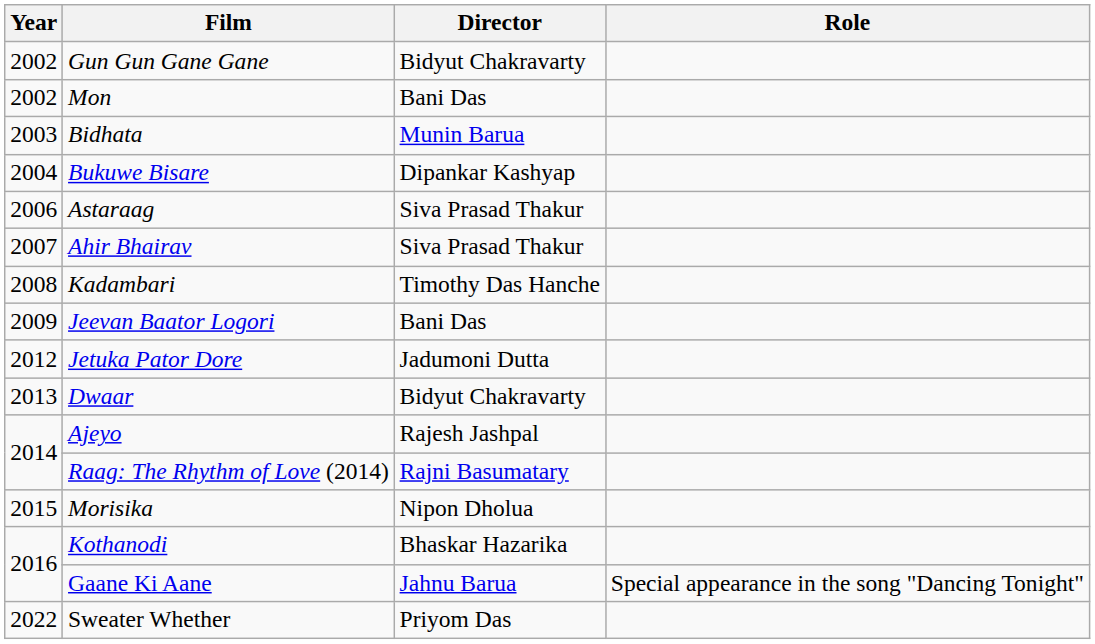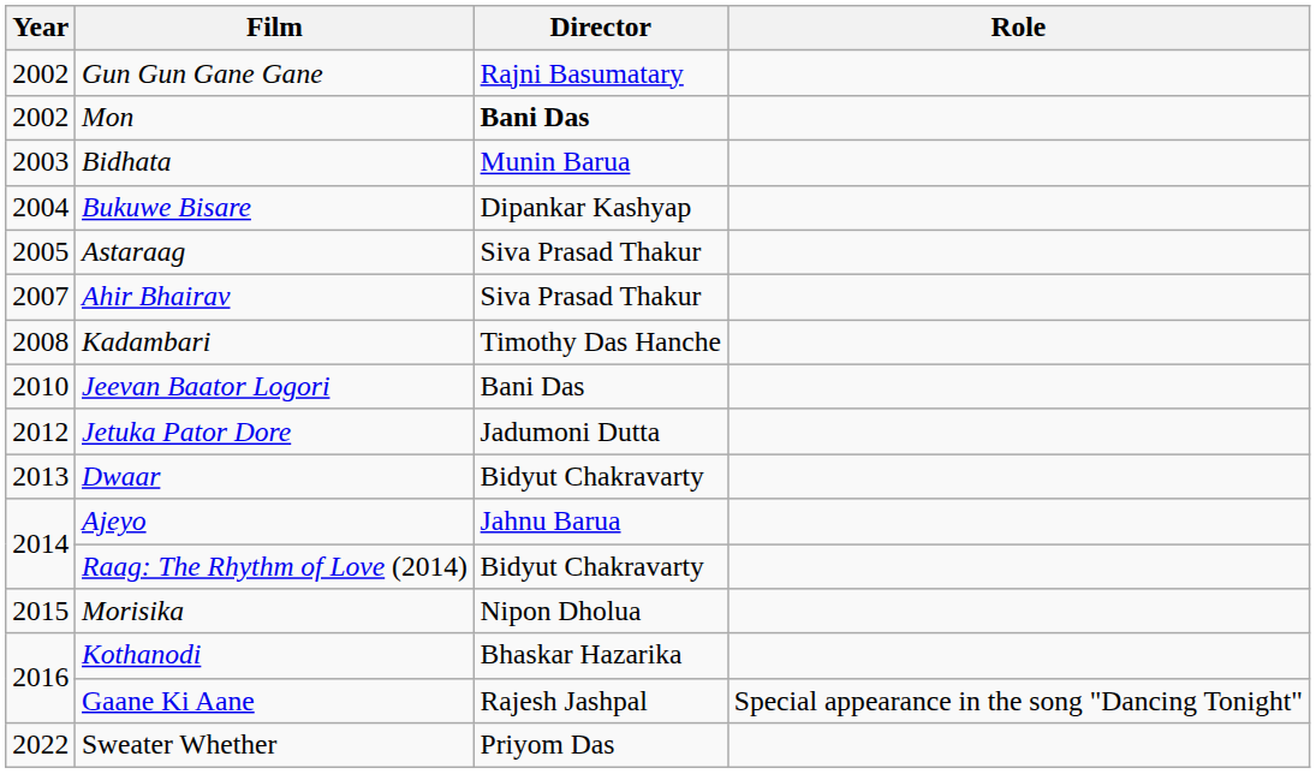Gun Gun Gane Gane | Director: Bidyut Chakravarty -> Rajni Basumatary
Mon | Director: normal -> bold
Astaraag | Year: 2006 -> 2005
Jeevan Baator Logori | Year: 2009 -> 2010
Ajeyo | Director: Rajesh Jashpal -> Jahnu Barua
Raag: The Rhythm of Love (2014) | Director: Rajni Basumatary -> Bidyut Chakravarty
Gaane Ki Aane | Director: Jahnu Barua -> Rajesh Jashpal
